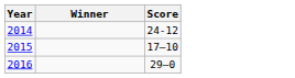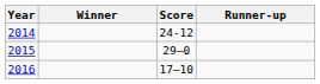+ column: Runner-up
2015 | Score: 17–10 -> 29–0
2016 | Score: 29–0 -> 17–10
